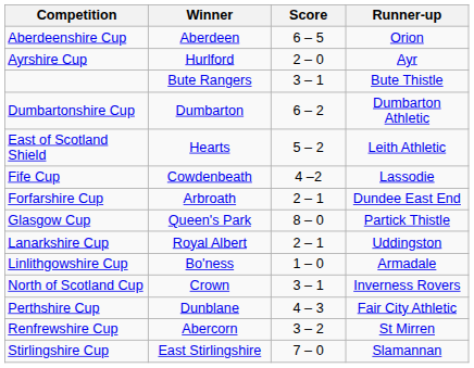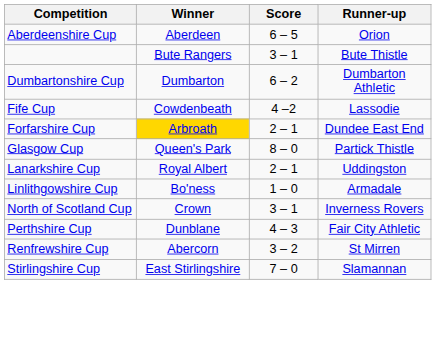- row: Ayrshire Cup | Hurlford | 2 – 0 | Ayr
- row: East of Scotland Shield | Hearts | 5 – 2 | Leith Athletic
Forfarshire Cup | Winner: no background -> gold background
